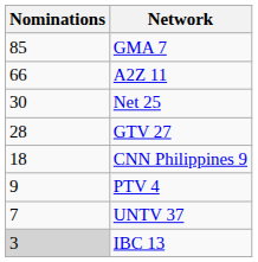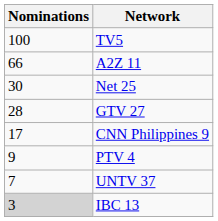+ row: 100 | TV5
- row: 85 | GMA 7
CNN Philippines 9 | Nominations: 18 -> 17
